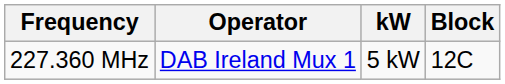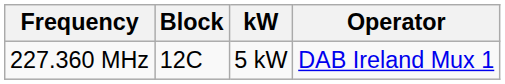columns swapped: Block <-> Operator
